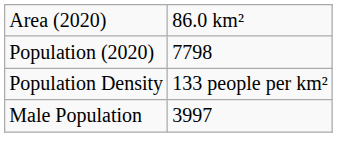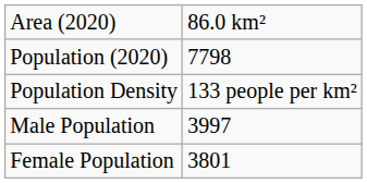+ row: Female Population | 3801
